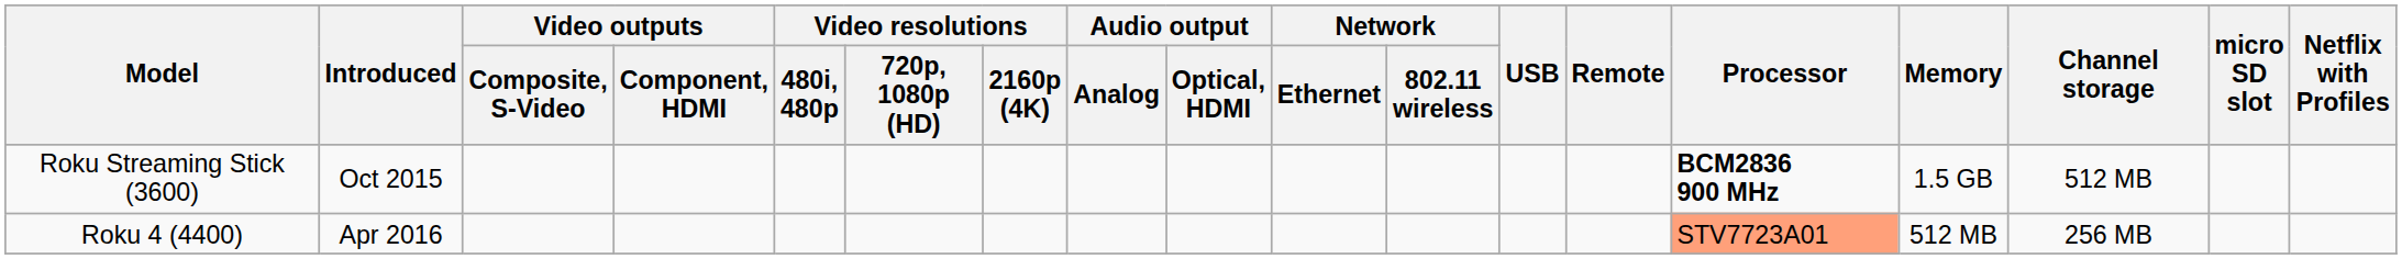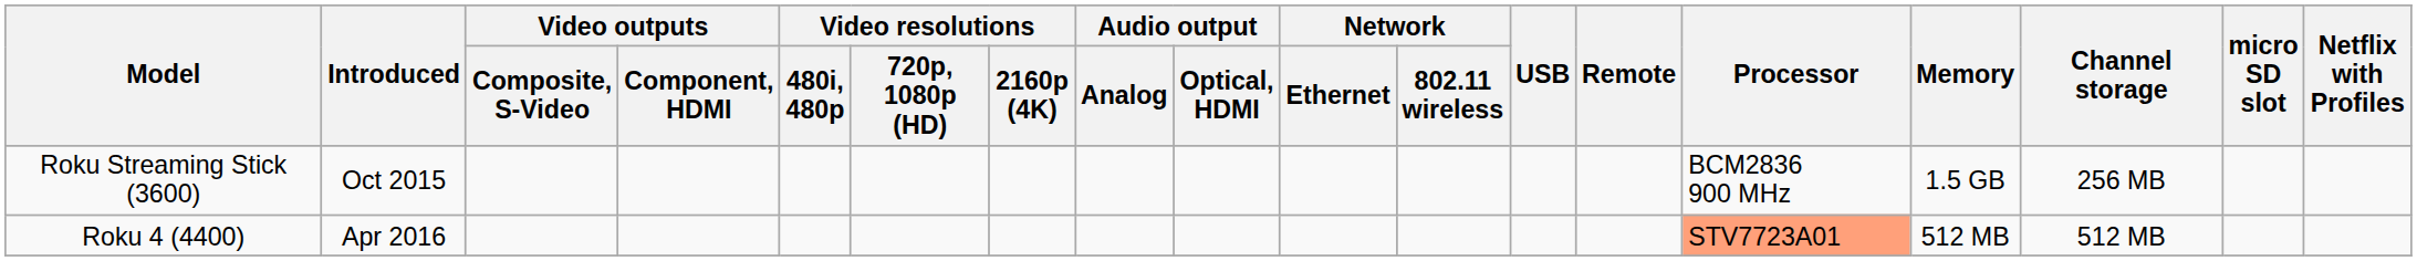Roku Streaming Stick (3600) | Processor: bold -> normal
Roku Streaming Stick (3600) | Channel storage: 512 MB -> 256 MB
Roku 4 (4400) | Channel storage: 256 MB -> 512 MB
